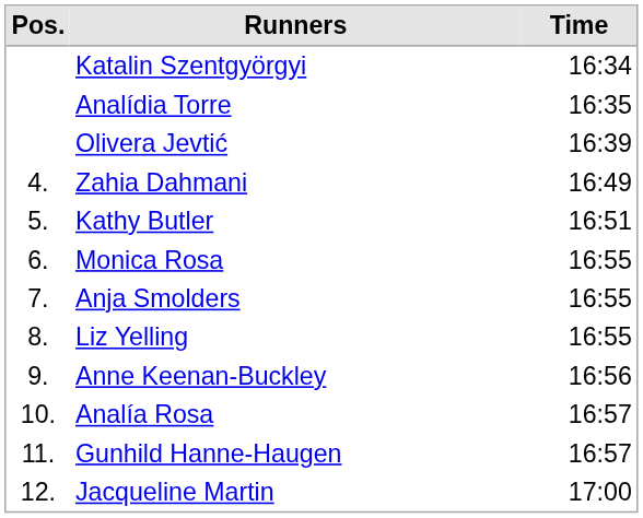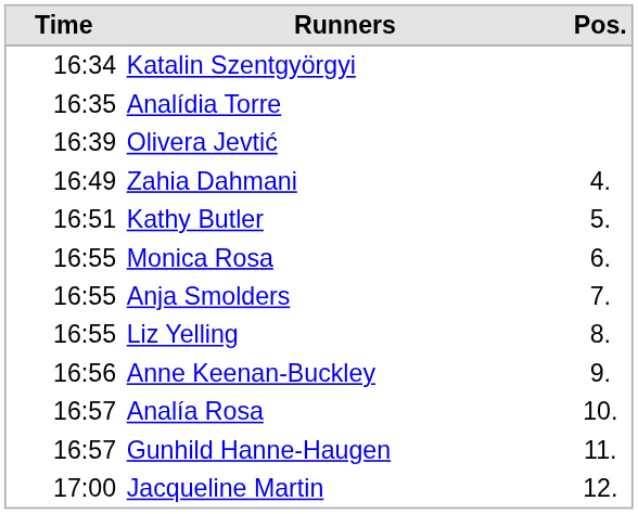columns swapped: Pos. <-> Time
